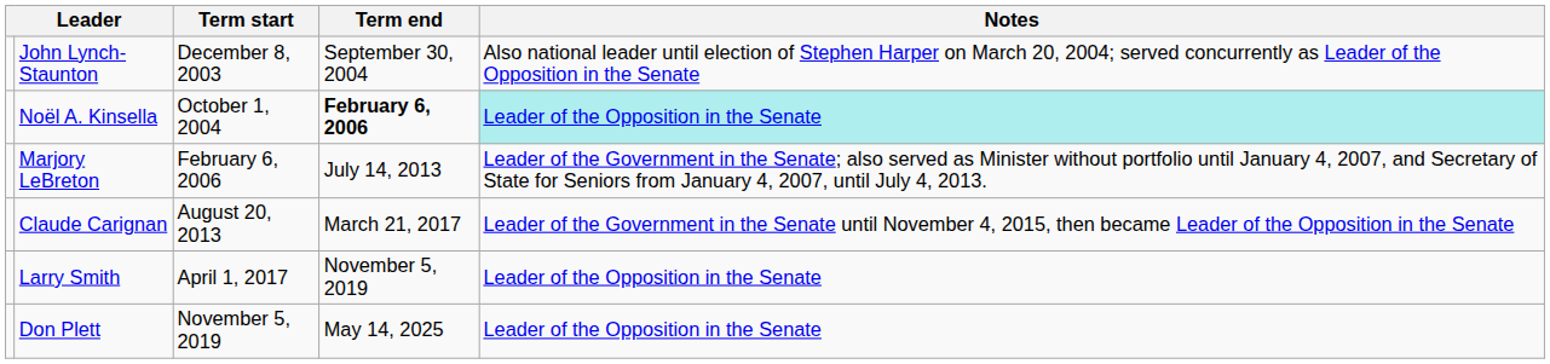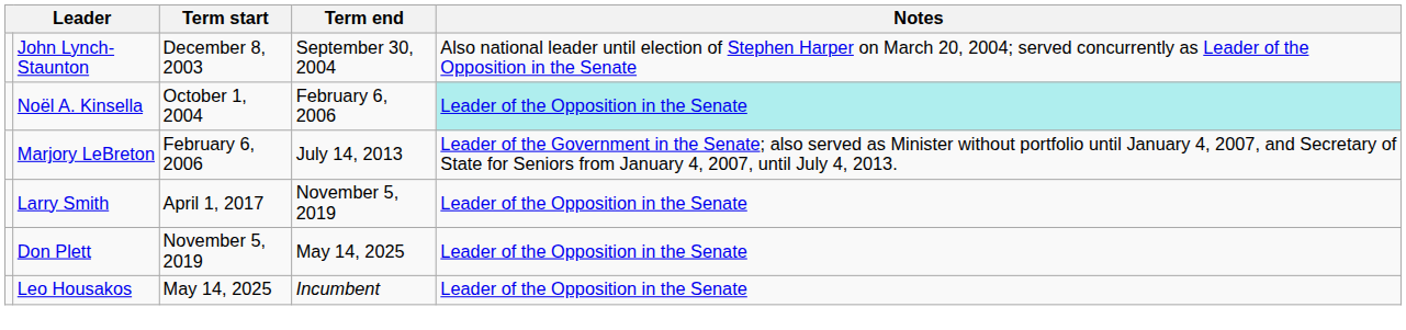Noël A. Kinsella | Term end: bold -> normal
- row: Claude Carignan | August 20, 2013 | March 21, 2017 | Leader of the Government in the Senate until November 4, 2015, then became Leader of the Opposition in the Senate
+ row: Leo Housakos | May 14, 2025 | Incumbent | Leader of the Opposition in the Senate
